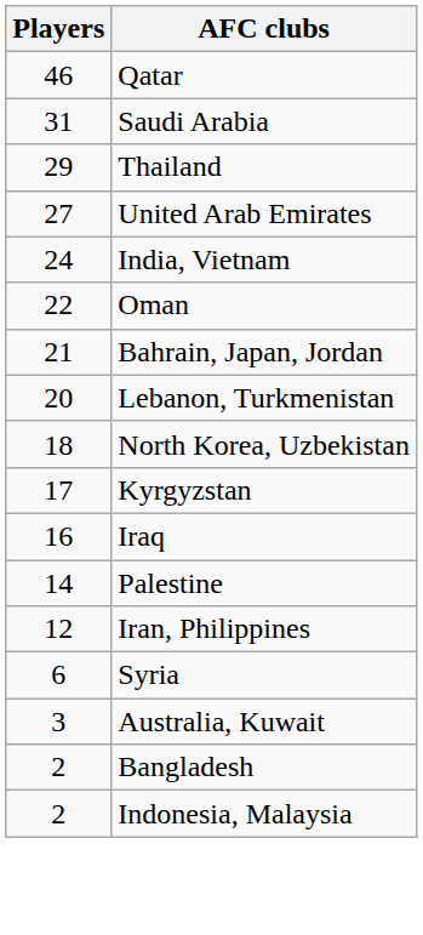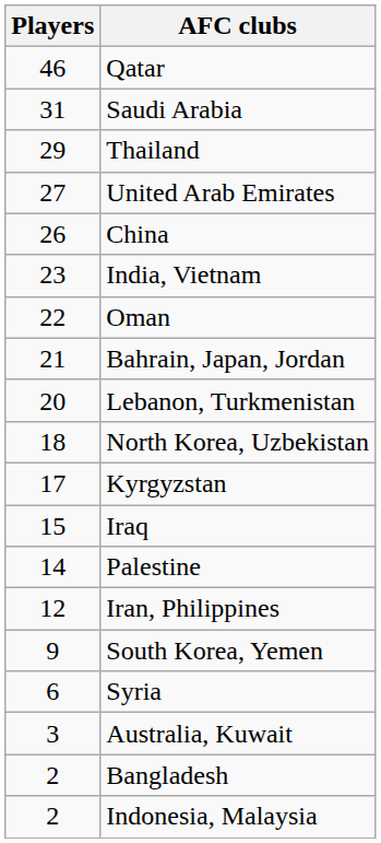+ row: 26 | China
India, Vietnam | Players: 24 -> 23
Iraq | Players: 16 -> 15
+ row: 9 | South Korea, Yemen
